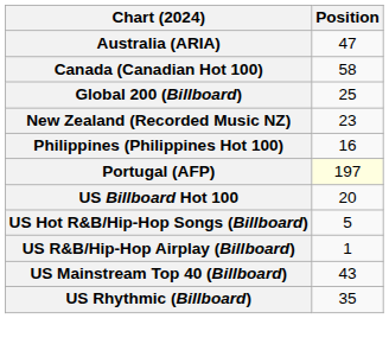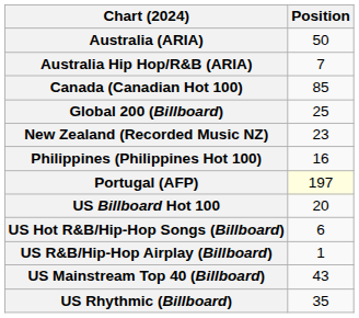Australia (ARIA) | Position: 47 -> 50
+ row: Australia Hip Hop/R&B (ARIA) | 7
Canada (Canadian Hot 100) | Position: 58 -> 85
US Hot R&B/Hip-Hop Songs (Billboard) | Position: 5 -> 6
